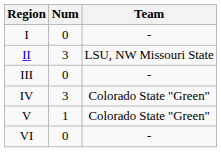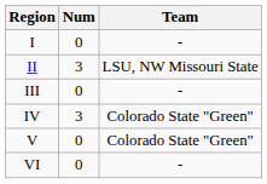V | Num: 1 -> 0
